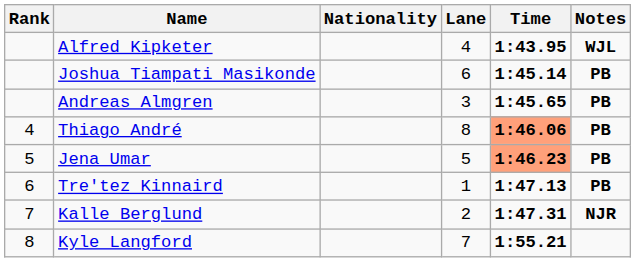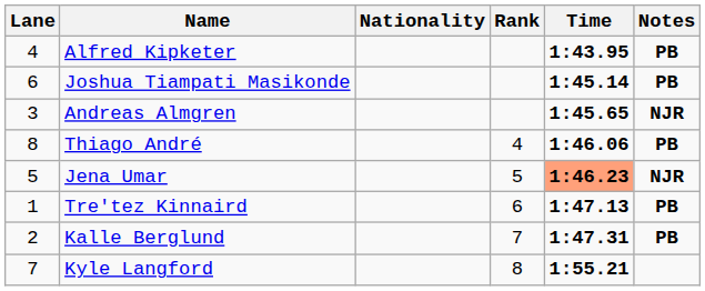columns swapped: Rank <-> Lane
Alfred Kipketer | Notes: WJL -> PB
Andreas Almgren | Notes: PB -> NJR
Thiago André | Time: lightsalmon background -> no background
Jena Umar | Notes: PB -> NJR
Kalle Berglund | Notes: NJR -> PB
